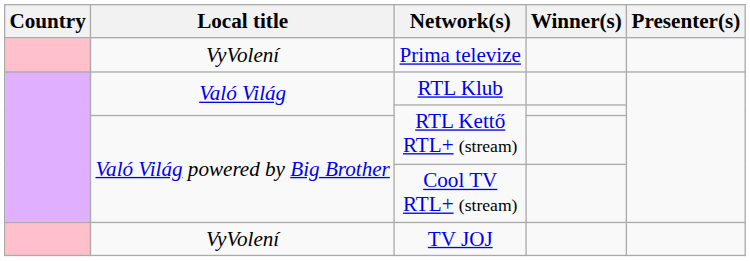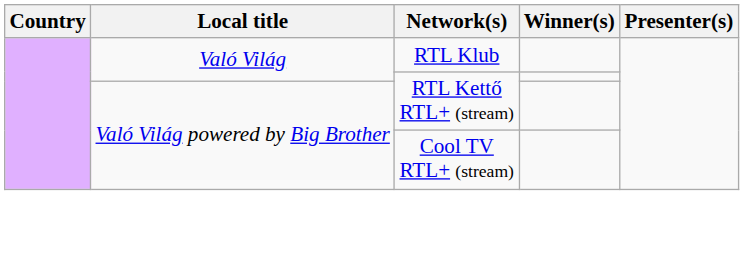- row: VyVolení | Prima televize
- row: VyVolení | TV JOJ
